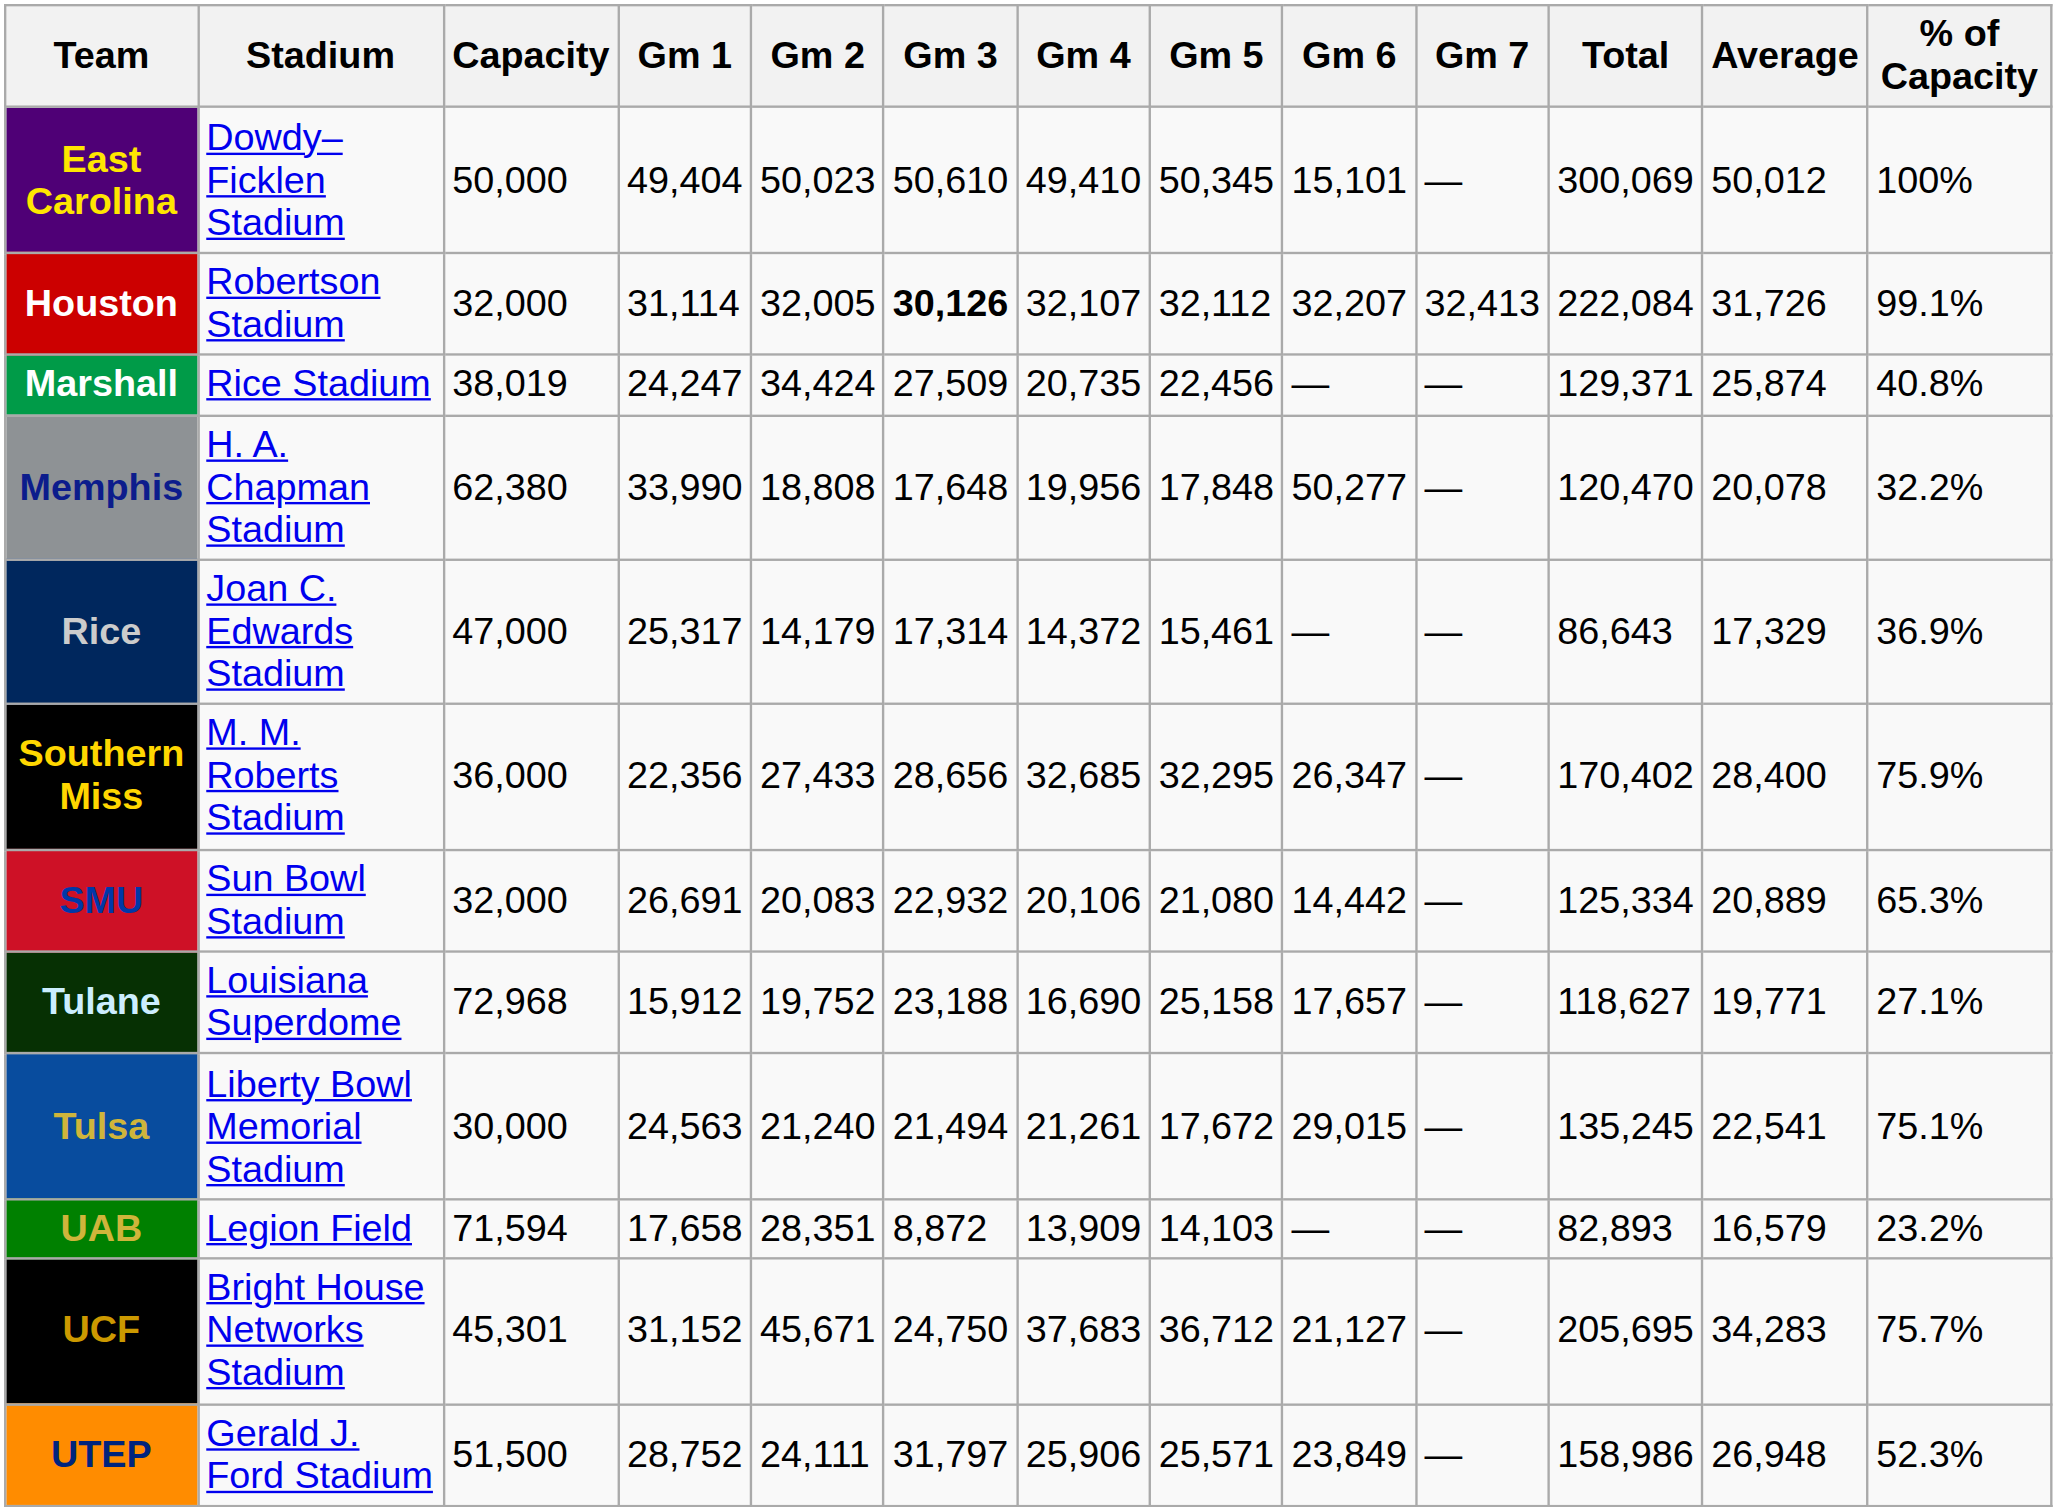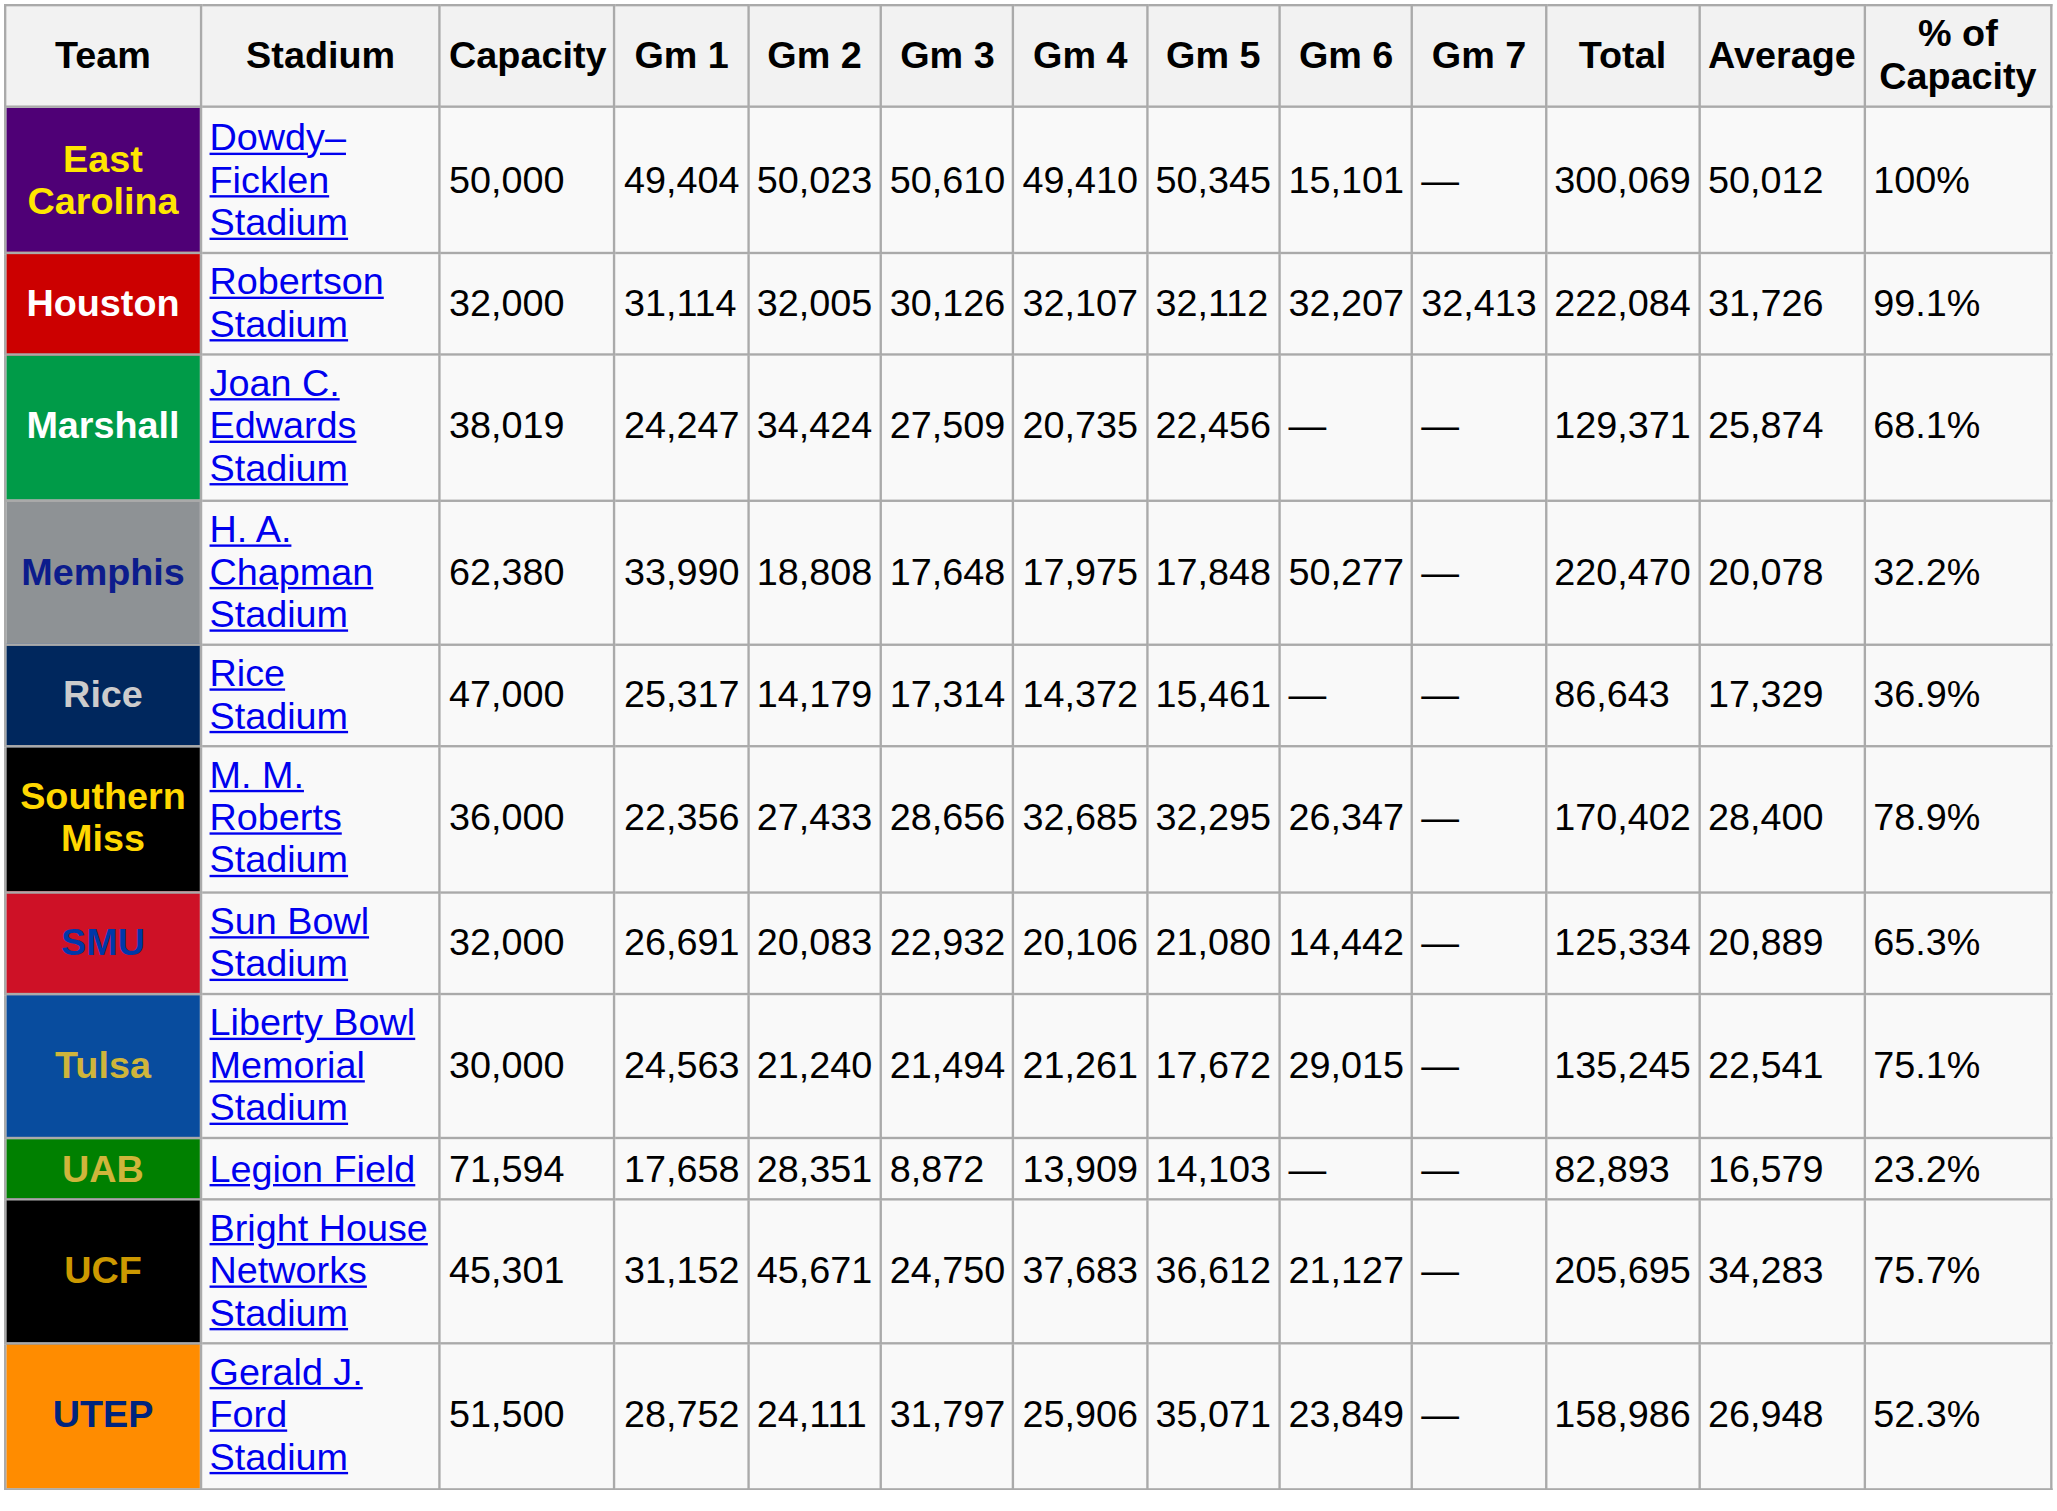Houston | Gm 3: bold -> normal
Marshall | Stadium: Rice Stadium -> Joan C. Edwards Stadium
Marshall | % of Capacity: 40.8% -> 68.1%
Memphis | Gm 4: 19,956 -> 17,975
Memphis | Total: 120,470 -> 220,470
Rice | Stadium: Joan C. Edwards Stadium -> Rice Stadium
Southern Miss | % of Capacity: 75.9% -> 78.9%
- row: Tulane | Louisiana Superdome | 72,968 | 15,912 | 19,752 | 23,188 | 16,690 | 25,158 | 17,657 | — | 118,627 | 19,771 | 27.1%
UCF | Gm 5: 36,712 -> 36,612
UTEP | Gm 5: 25,571 -> 35,071
